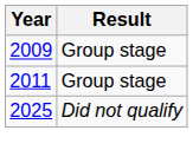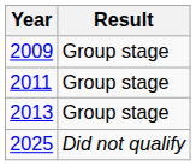+ row: 2013 | Group stage
